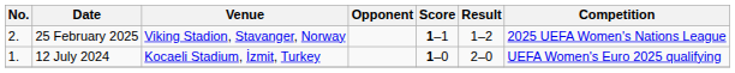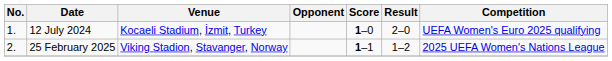rows swapped: 12 July 2024 <-> 25 February 2025
